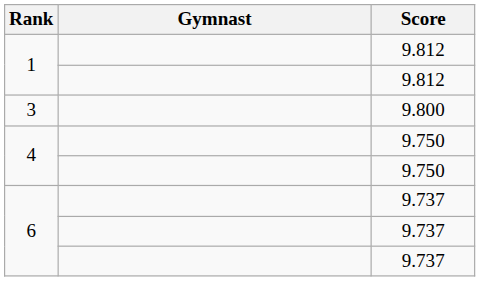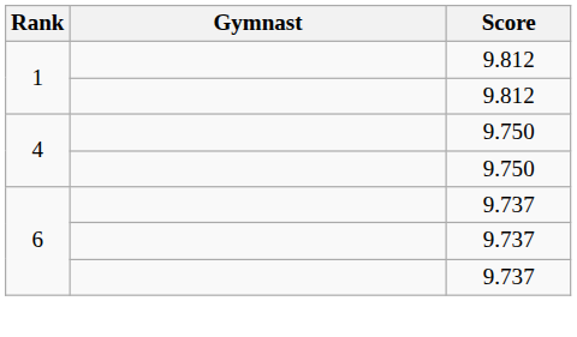- row: 3 | 9.800
